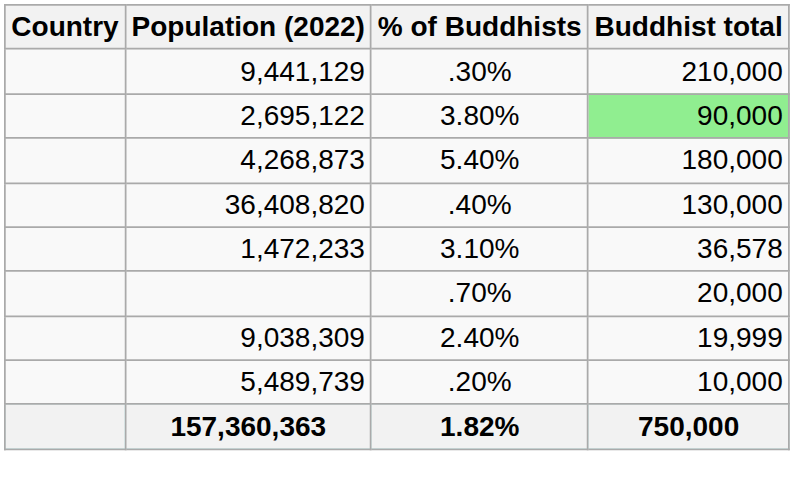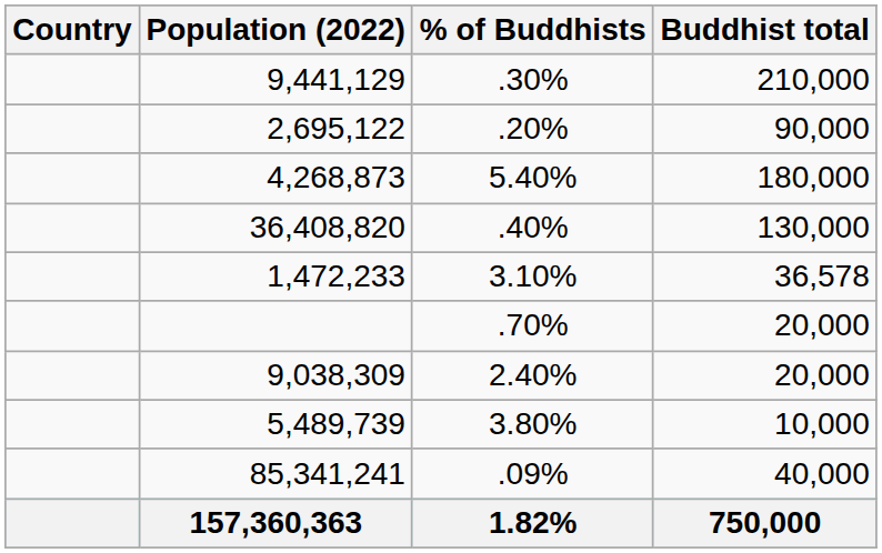2,695,122 | % of Buddhists: 3.80% -> .20%
2,695,122 | Buddhist total: lightgreen background -> no background
9,038,309 | Buddhist total: 19,999 -> 20,000
5,489,739 | % of Buddhists: .20% -> 3.80%
+ row: 85,341,241 | .09% | 40,000
